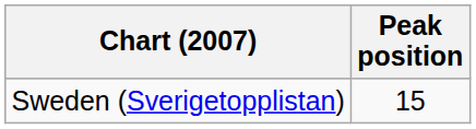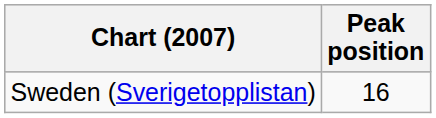Sweden (Sverigetopplistan) | Peak position: 15 -> 16
